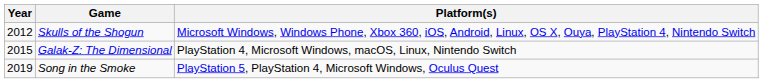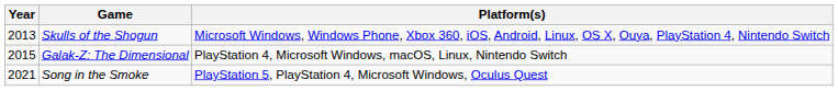Skulls of the Shogun | Year: 2012 -> 2013
Song in the Smoke | Year: 2019 -> 2021
